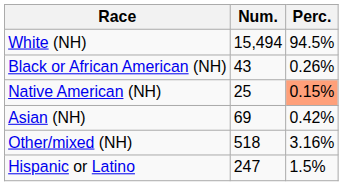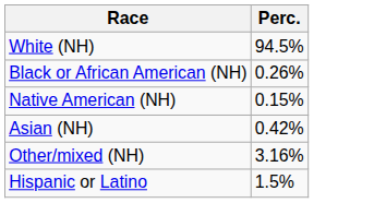- column: Num. | 15,494 | 43 | 25 | 69 | 518 | 247
Native American (NH) | Perc.: lightsalmon background -> no background
